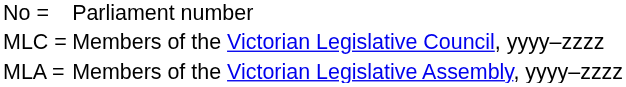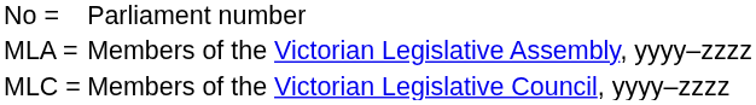rows swapped: MLA = <-> MLC =
